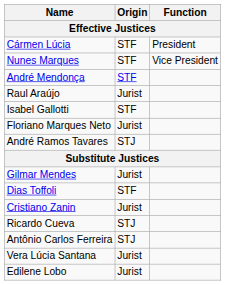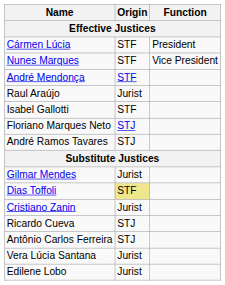Floriano Marques Neto | Origin: Jurist -> STJ
Dias Toffoli | Origin: no background -> khaki background
